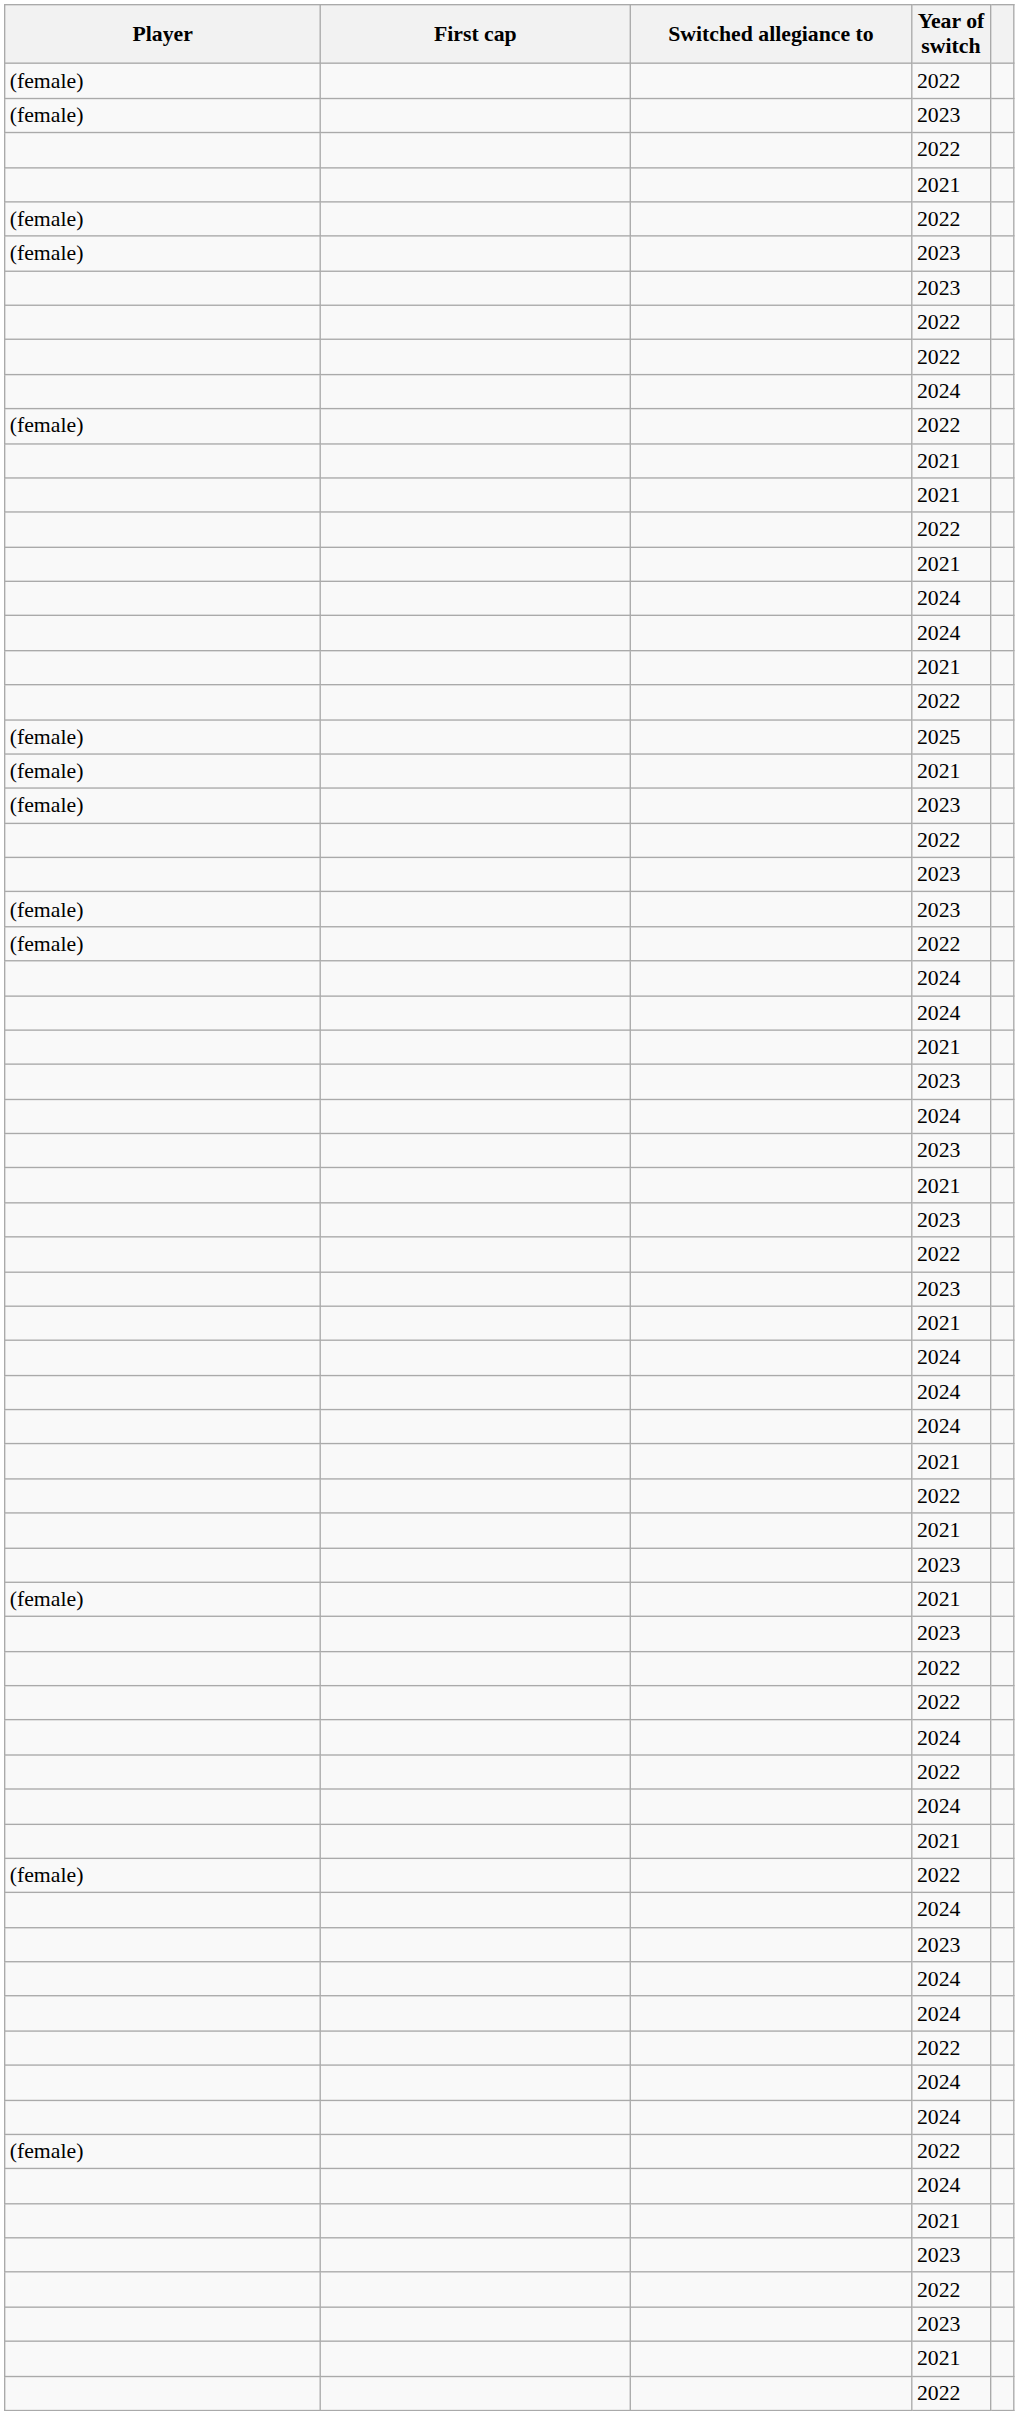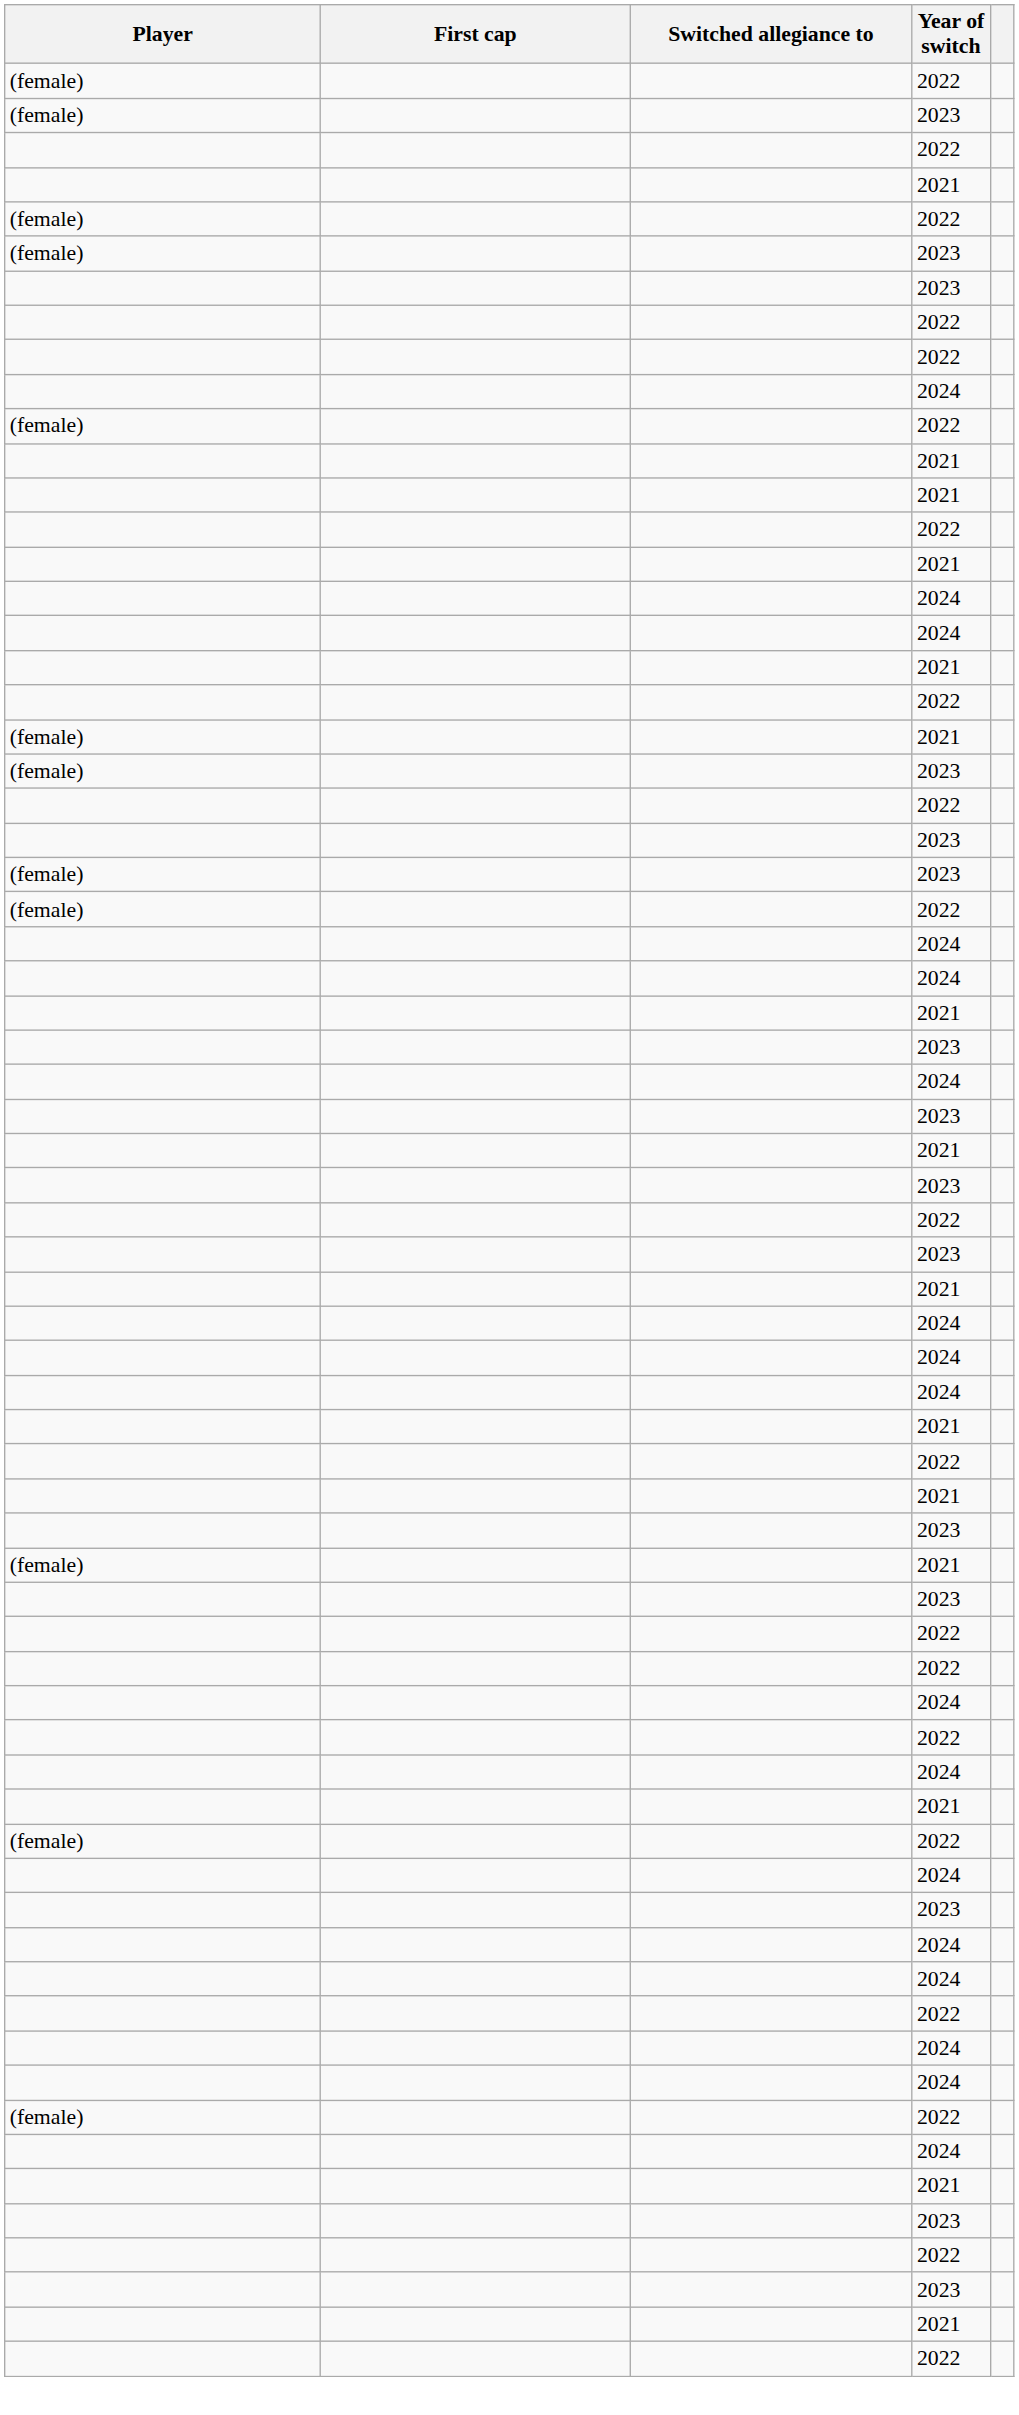- row: (female) | 2025
